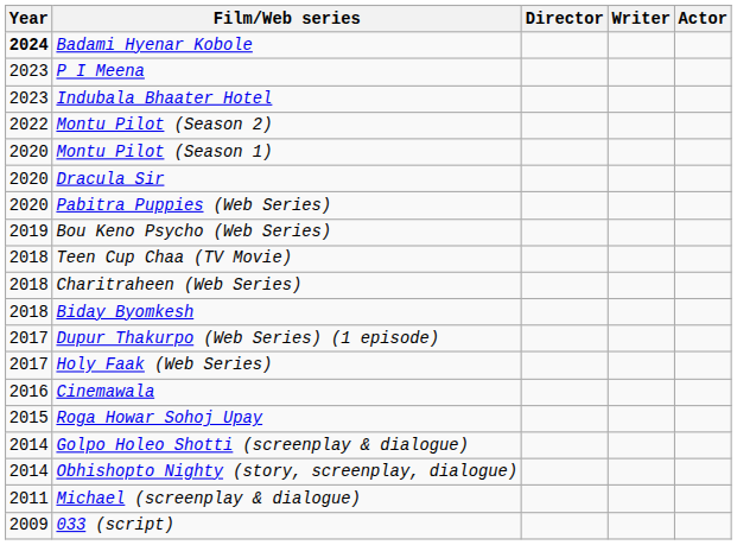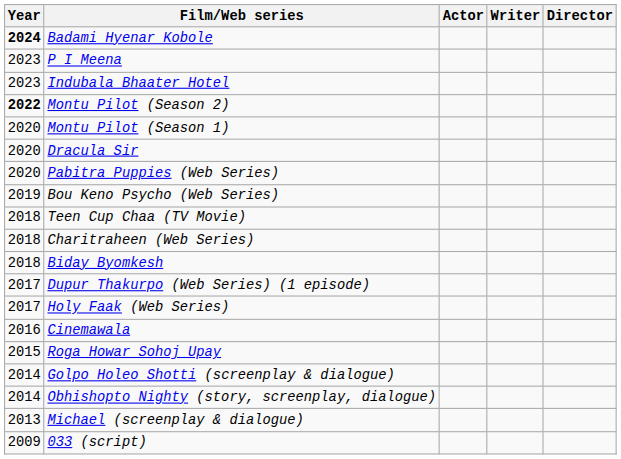columns swapped: Director <-> Actor
Montu Pilot (Season 2) | Year: normal -> bold
Michael (screenplay & dialogue) | Year: 2011 -> 2013
